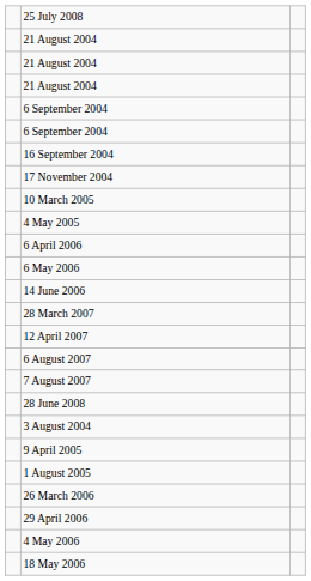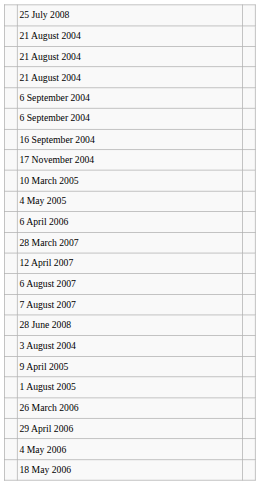- row: 6 May 2006
- row: 14 June 2006
